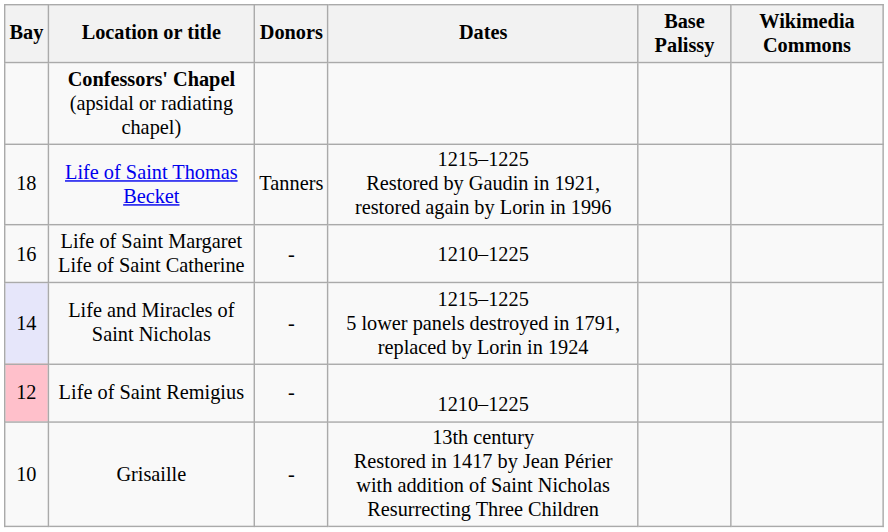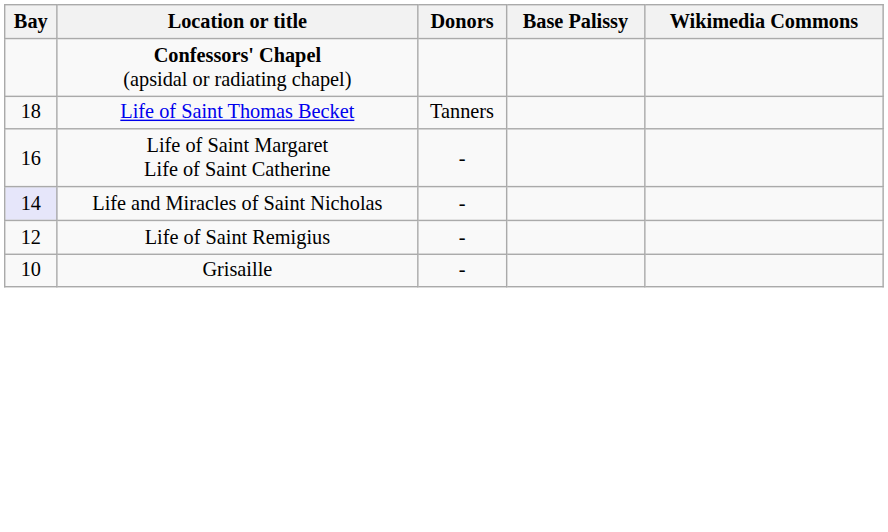- column: Dates | 1215–1225 Restored by Gaudin in 1921, restored again by Lorin in 1996 | 1210–1225 | 1215–1225 5 lower panels destroyed in 1791, replaced by Lorin in 1924 | 1210–1225 | 13th century Restored in 1417 by Jean Périer with addition of Saint Nicholas Resurrecting Three Children
Life of Saint Remigius | Bay: pink background -> no background
